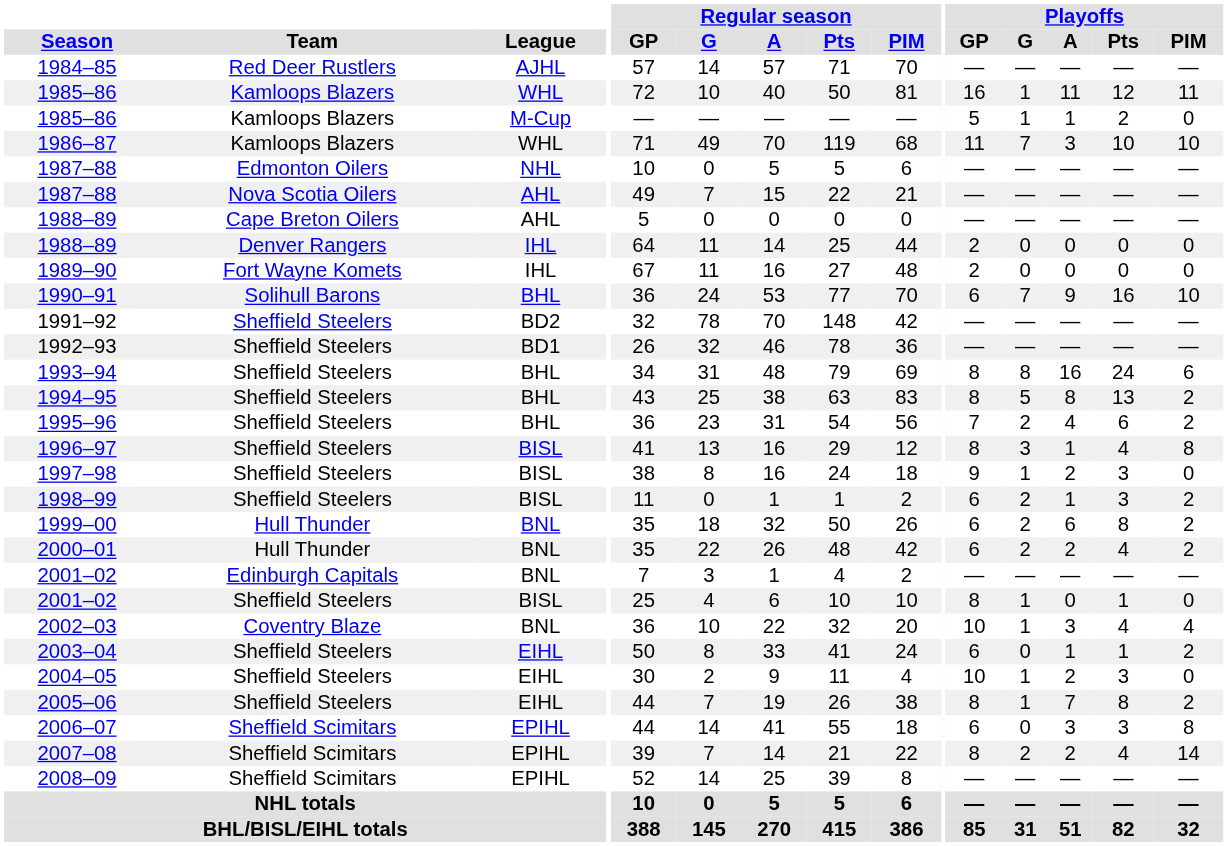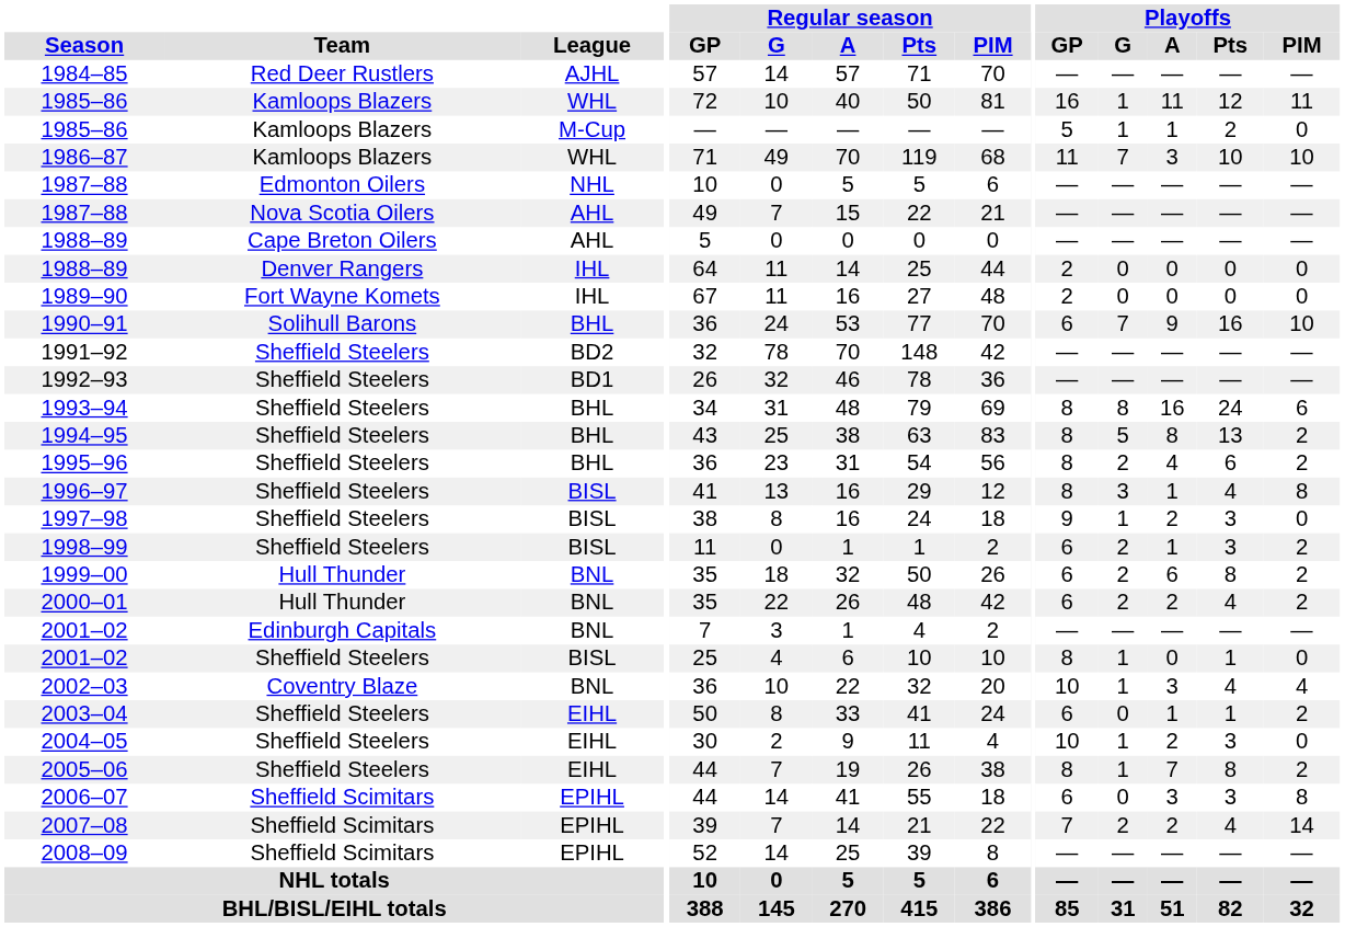1995–96 | Playoffs / GP: 7 -> 8
2007–08 | Playoffs / GP: 8 -> 7
